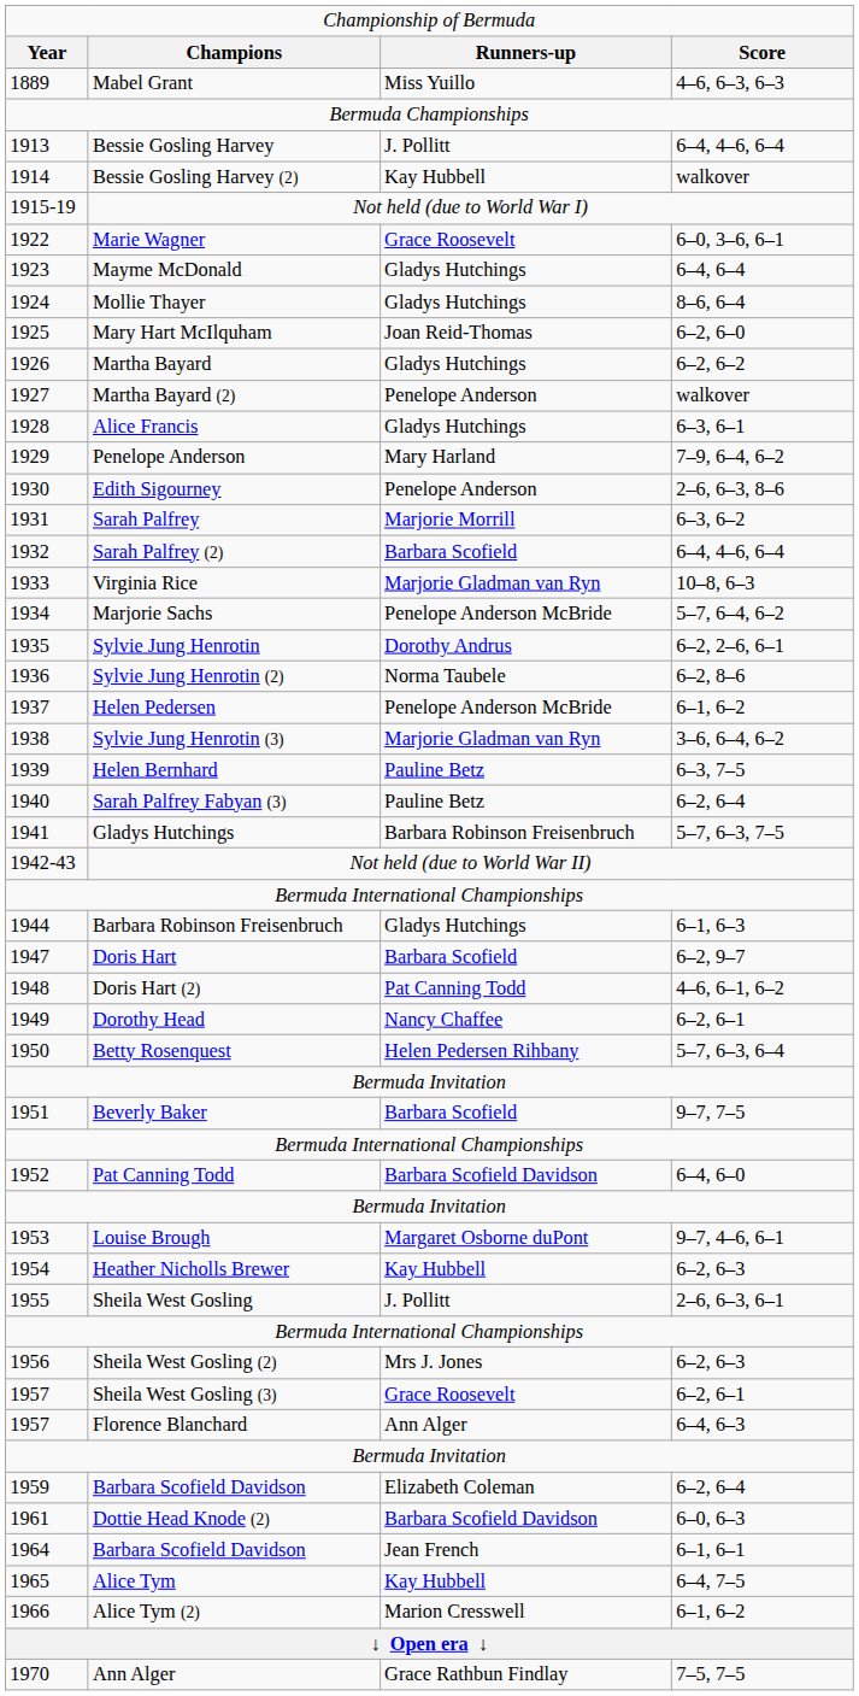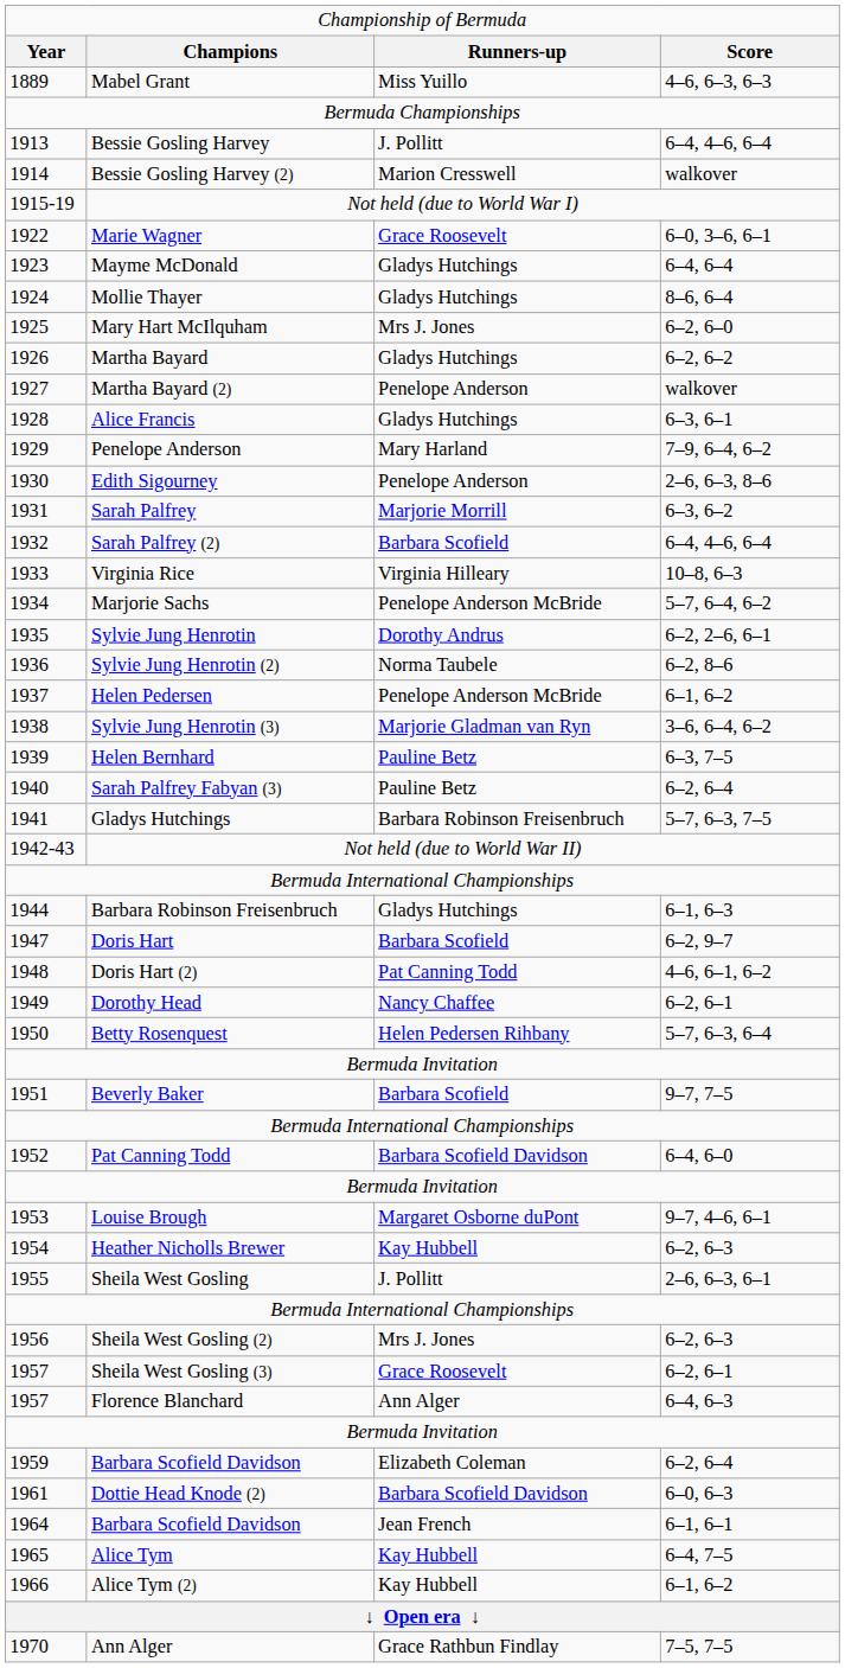Bessie Gosling Harvey (2) | column 3: Kay Hubbell -> Marion Cresswell
Mary Hart McIlquham | column 3: Joan Reid-Thomas -> Mrs J. Jones
Virginia Rice | column 3: Marjorie Gladman van Ryn -> Virginia Hilleary
Alice Tym (2) | column 3: Marion Cresswell -> Kay Hubbell
